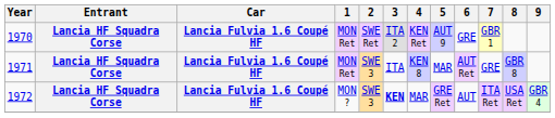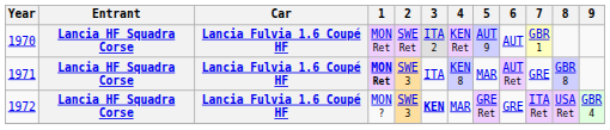1970 | 6: GRE -> AUT
1971 | 1: normal -> bold
1972 | 6: AUT -> GRE
